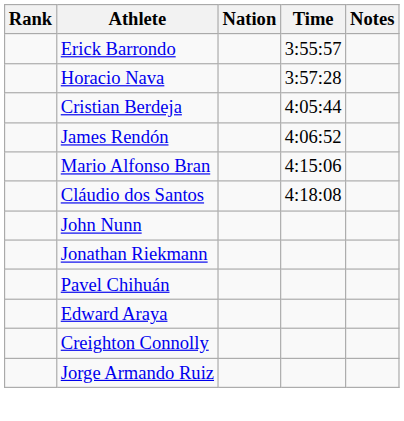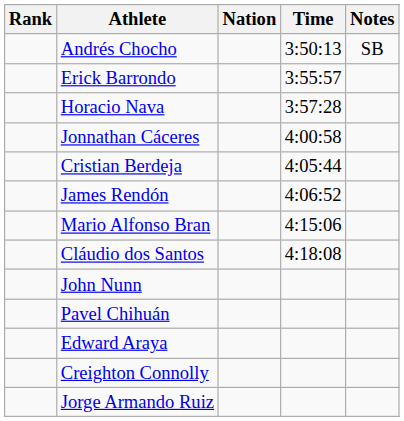+ row: Andrés Chocho | 3:50:13 | SB
+ row: Jonnathan Cáceres | 4:00:58
- row: Jonathan Riekmann
